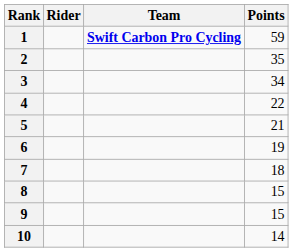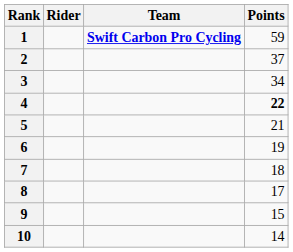2 | Points: 35 -> 37
4 | Points: normal -> bold
8 | Points: 15 -> 17
